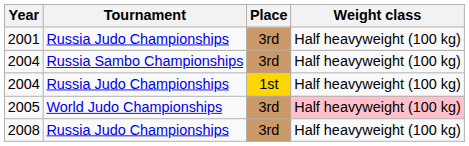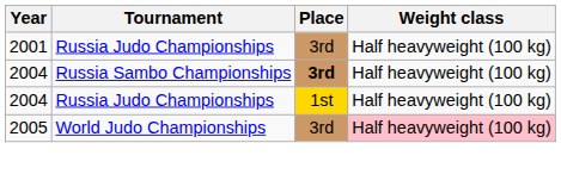2004 / Russia Sambo Championships | Place: normal -> bold
- row: 2008 | Russia Judo Championships | 3rd | Half heavyweight (100 kg)
